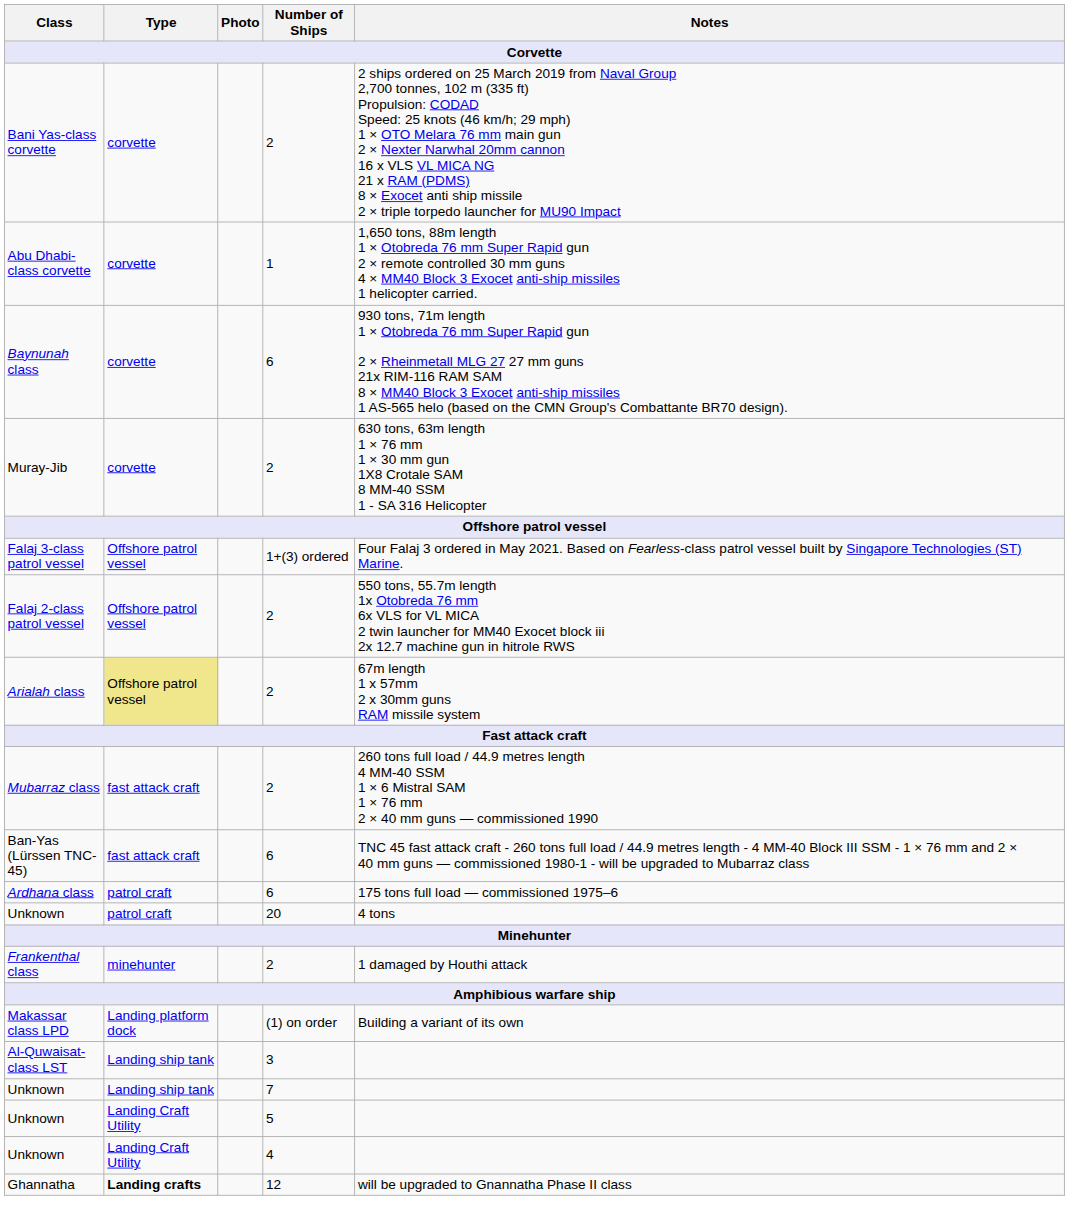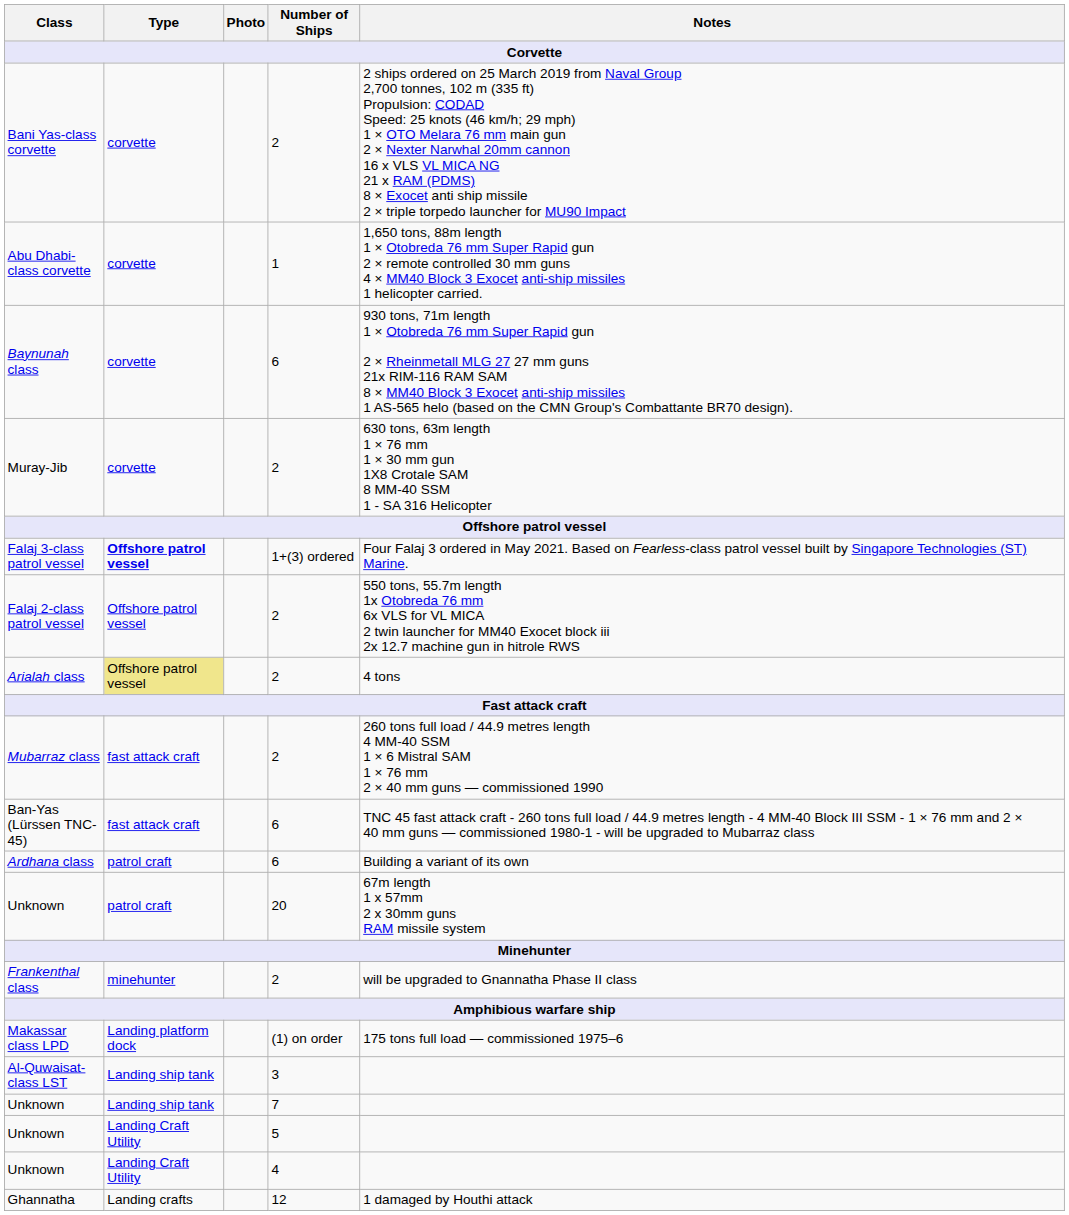Falaj 3-class patrol vessel | Type: normal -> bold
Arialah class | Notes: 67m length 1 x 57mm 2 x 30mm guns RAM missile system -> 4 tons
Ardhana class | Notes: 175 tons full load — commissioned 1975–6 -> Building a variant of its own
Unknown / 20 | Notes: 4 tons -> 67m length 1 x 57mm 2 x 30mm guns RAM missile system
Frankenthal class | Notes: 1 damaged by Houthi attack -> will be upgraded to Gnannatha Phase II class
Makassar class LPD | Notes: Building a variant of its own -> 175 tons full load — commissioned 1975–6
Ghannatha | Type: bold -> normal
Ghannatha | Notes: will be upgraded to Gnannatha Phase II class -> 1 damaged by Houthi attack
